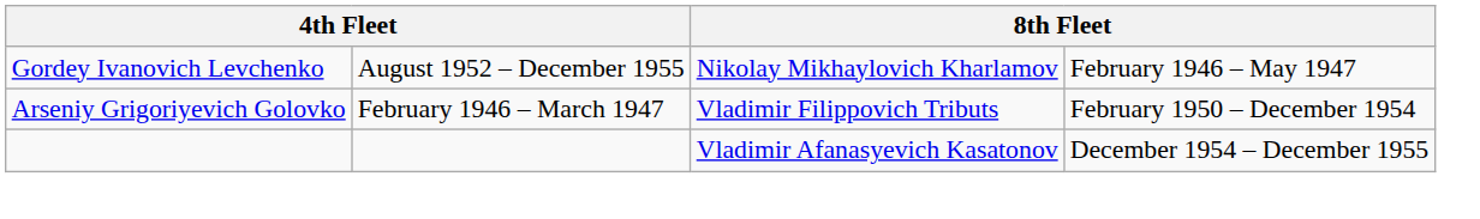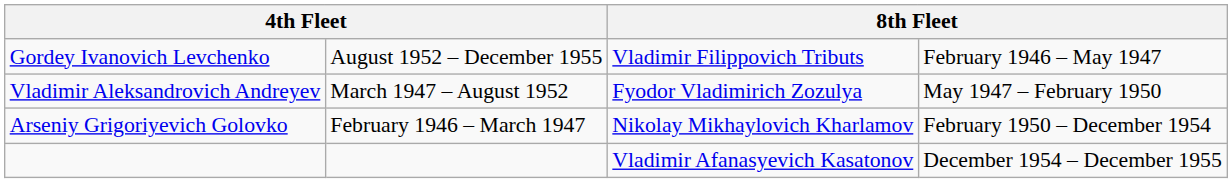Gordey Ivanovich Levchenko | column 3: Nikolay Mikhaylovich Kharlamov -> Vladimir Filippovich Tributs
+ row: Vladimir Aleksandrovich Andreyev | March 1947 – August 1952 | Fyodor Vladimirich Zozulya | May 1947 – February 1950
Arseniy Grigoriyevich Golovko | column 3: Vladimir Filippovich Tributs -> Nikolay Mikhaylovich Kharlamov
